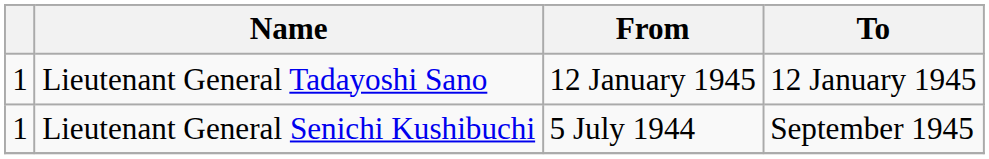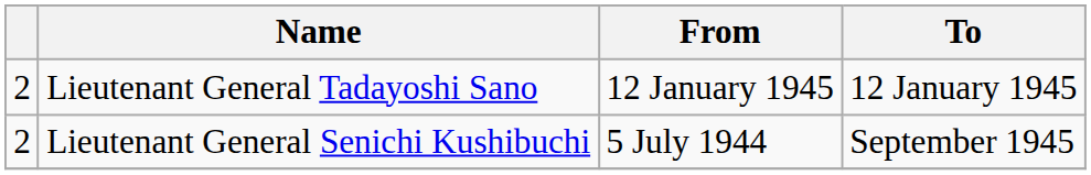Lieutenant General Tadayoshi Sano | column 1: 1 -> 2
Lieutenant General Senichi Kushibuchi | column 1: 1 -> 2
